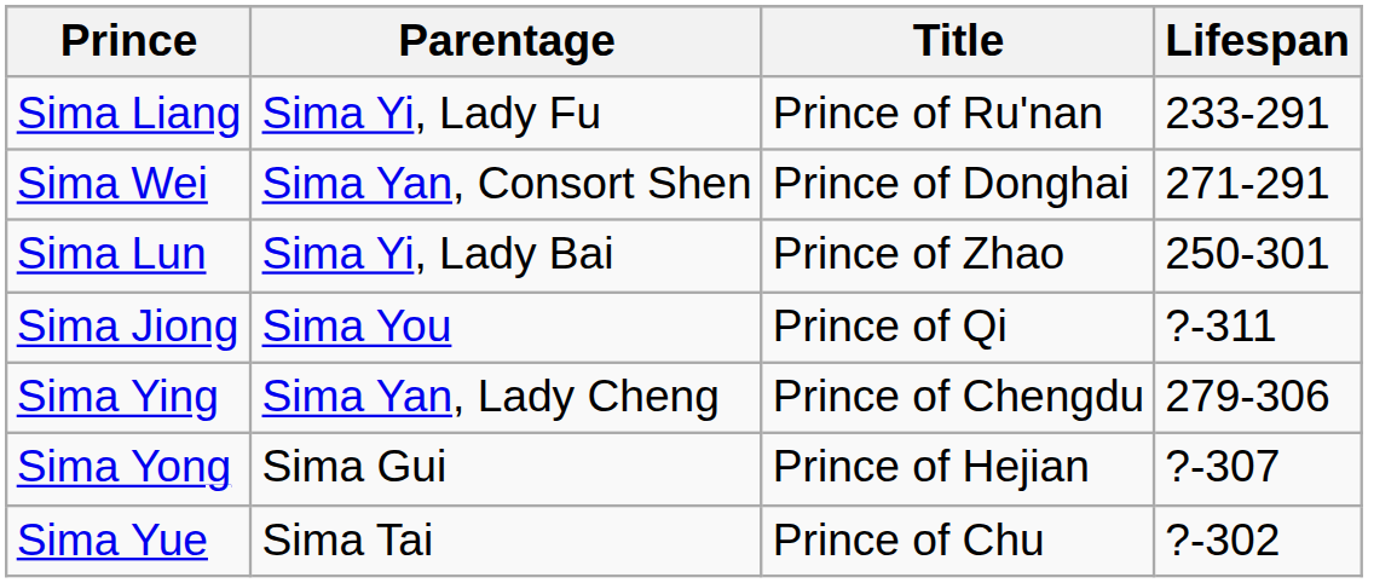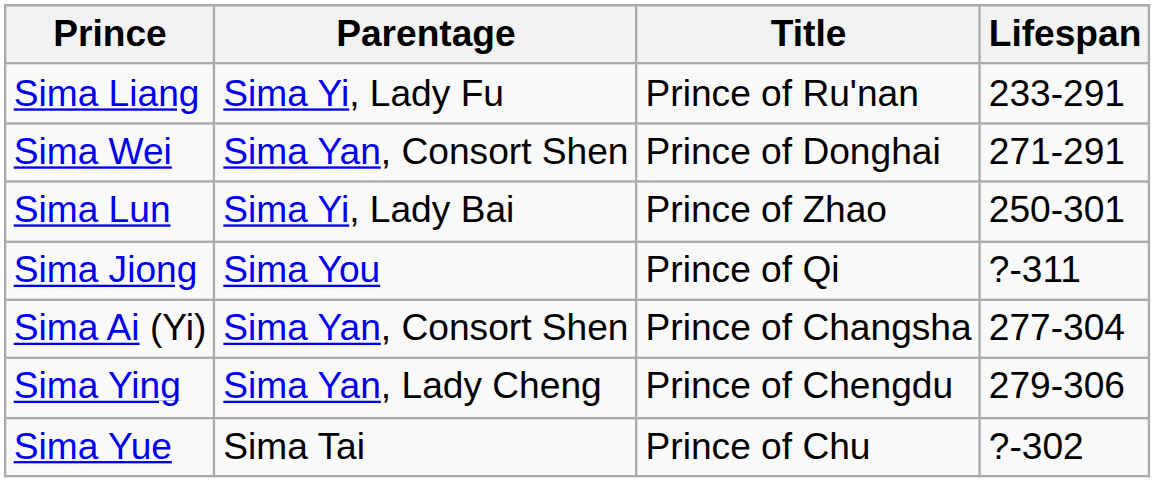+ row: Sima Ai (Yi) | Sima Yan, Consort Shen | Prince of Changsha | 277-304
- row: Sima Yong | Sima Gui | Prince of Hejian | ?-307
